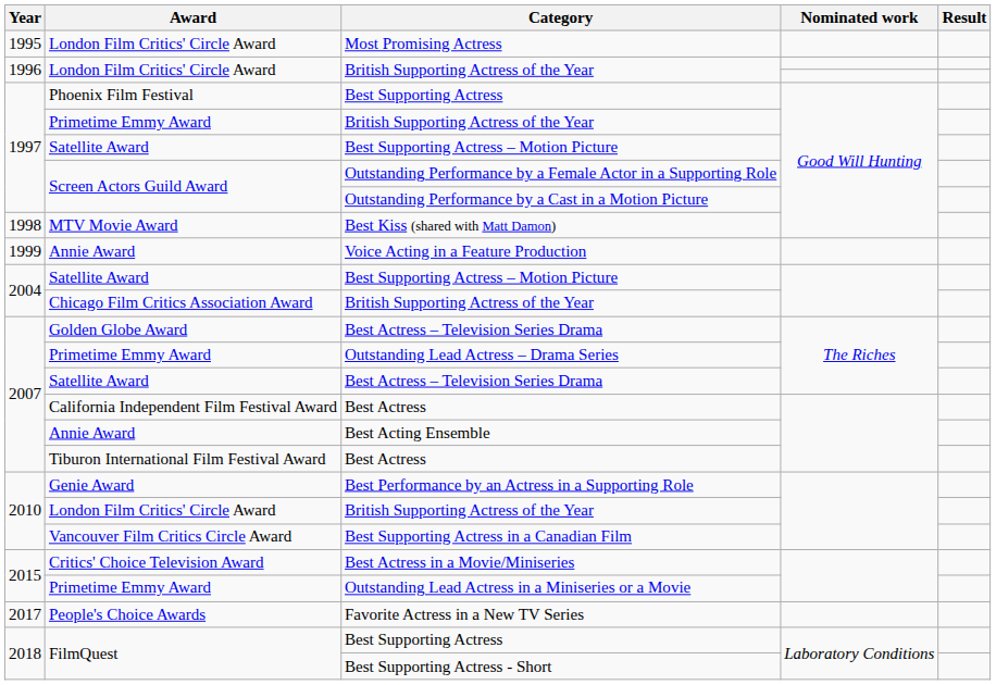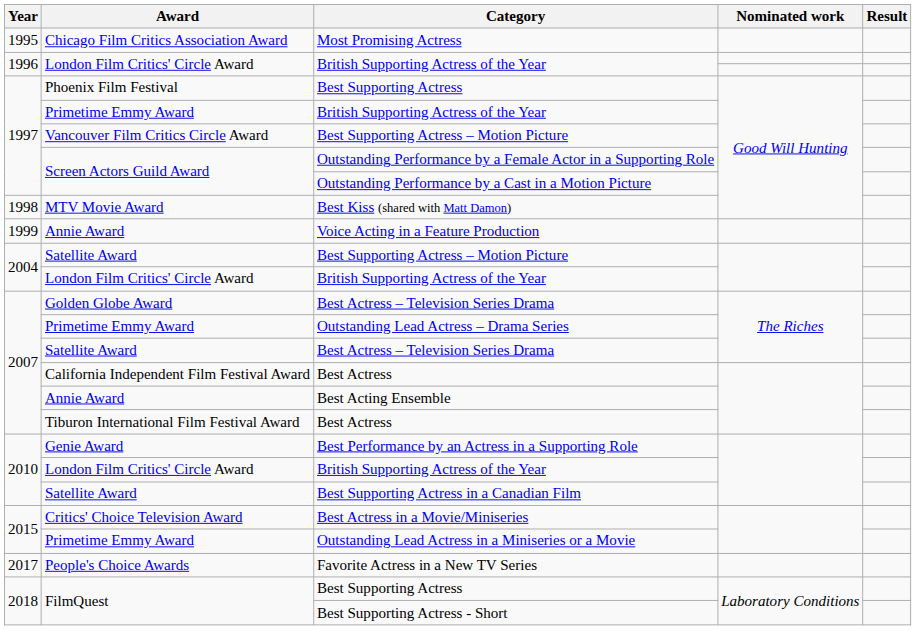Most Promising Actress | Award: London Film Critics' Circle Award -> Chicago Film Critics Association Award
1997 / Best Supporting Actress – Motion Picture | Award: Satellite Award -> Vancouver Film Critics Circle Award
2004 / British Supporting Actress of the Year | Award: Chicago Film Critics Association Award -> London Film Critics' Circle Award
Best Supporting Actress in a Canadian Film | Award: Vancouver Film Critics Circle Award -> Satellite Award
